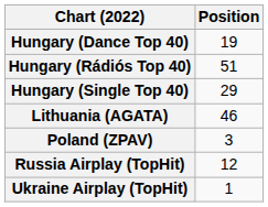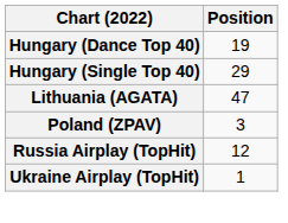- row: Hungary (Rádiós Top 40) | 51
Lithuania (AGATA) | Position: 46 -> 47
